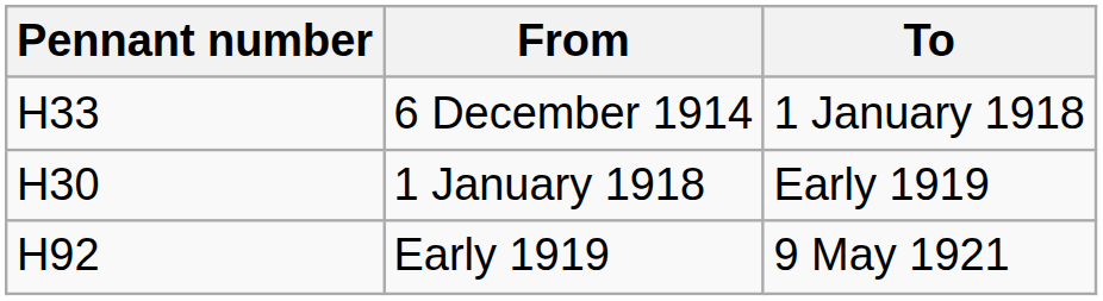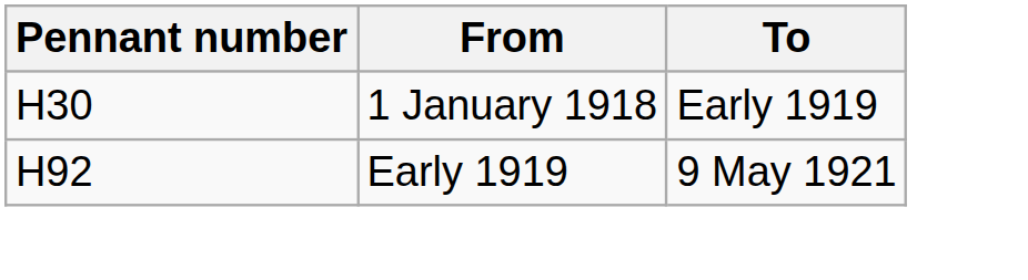- row: H33 | 6 December 1914 | 1 January 1918
